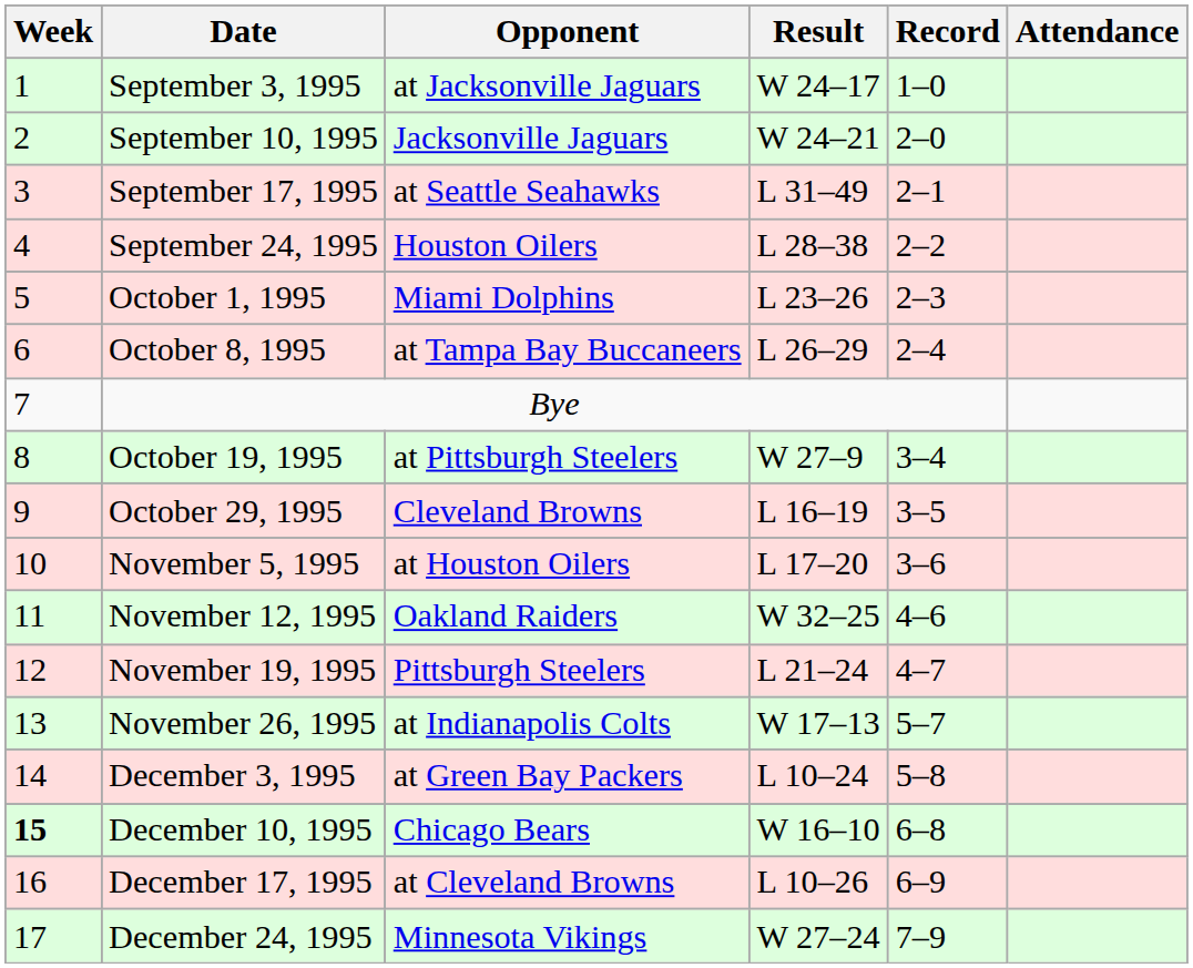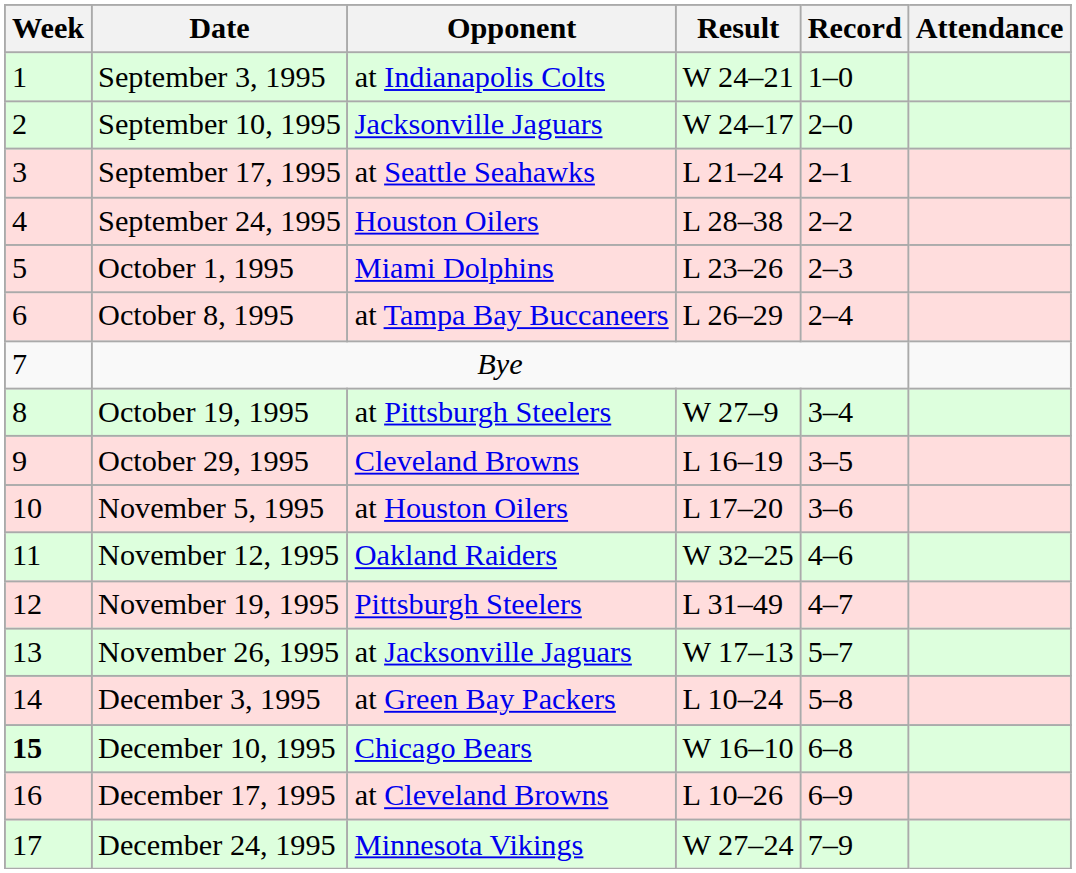September 3, 1995 | Opponent: at Jacksonville Jaguars -> at Indianapolis Colts
September 3, 1995 | Result: W 24–17 -> W 24–21
September 10, 1995 | Result: W 24–21 -> W 24–17
September 17, 1995 | Result: L 31–49 -> L 21–24
November 19, 1995 | Result: L 21–24 -> L 31–49
November 26, 1995 | Opponent: at Indianapolis Colts -> at Jacksonville Jaguars
